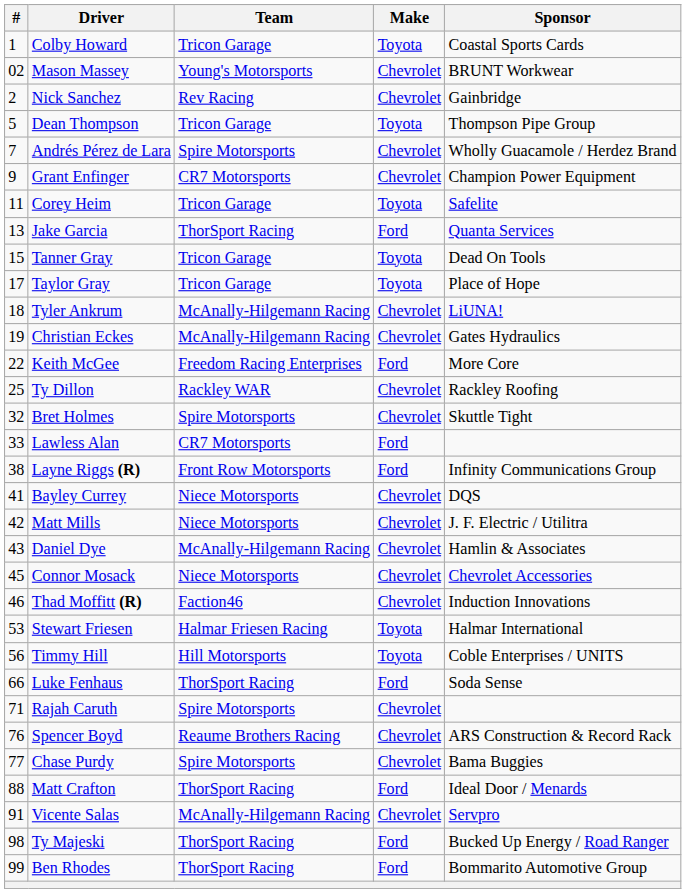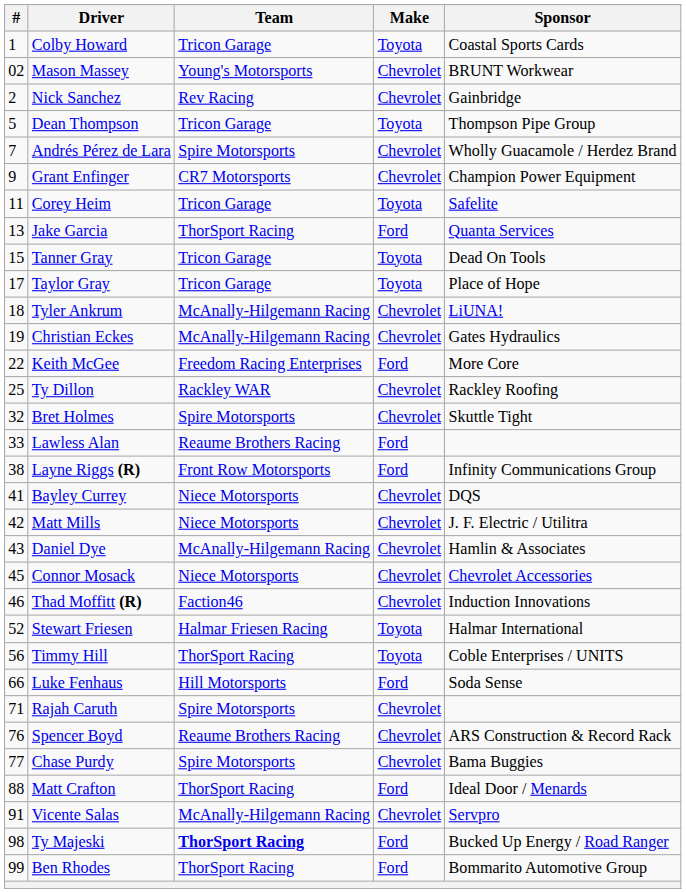Lawless Alan | Team: CR7 Motorsports -> Reaume Brothers Racing
Stewart Friesen | #: 53 -> 52
Timmy Hill | Team: Hill Motorsports -> ThorSport Racing
Luke Fenhaus | Team: ThorSport Racing -> Hill Motorsports
Ty Majeski | Team: normal -> bold
